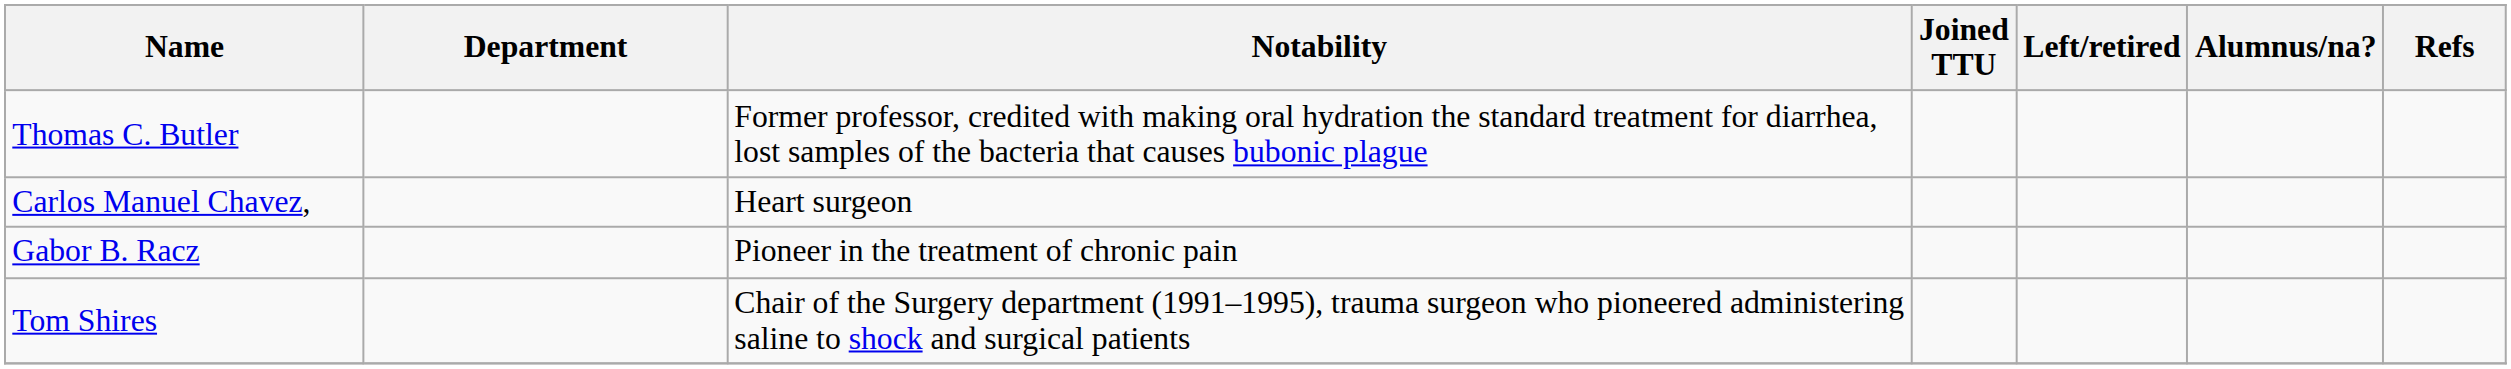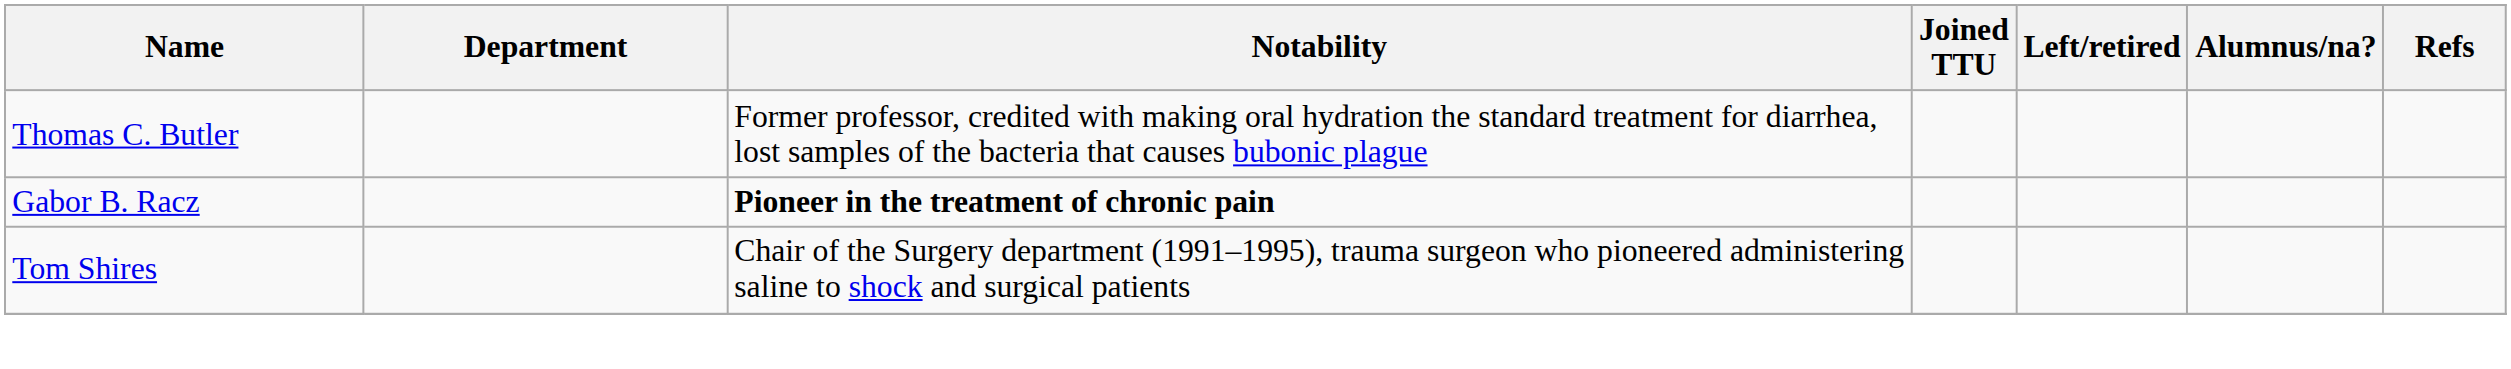- row: Carlos Manuel Chavez, | Heart surgeon
Gabor B. Racz | Notability: normal -> bold
